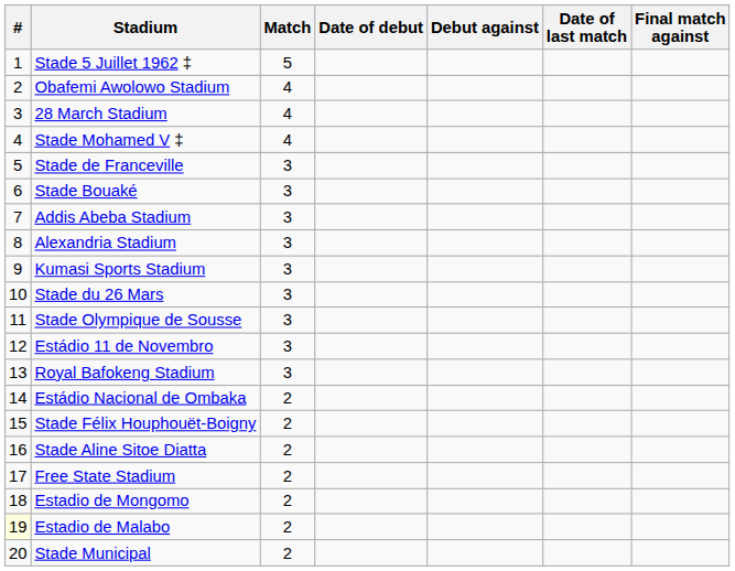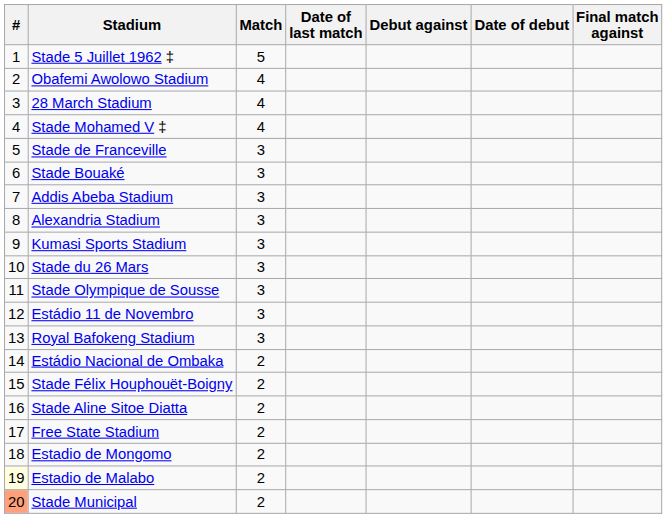columns swapped: Date of debut <-> Date of last match
Stade Municipal | #: no background -> lightsalmon background
